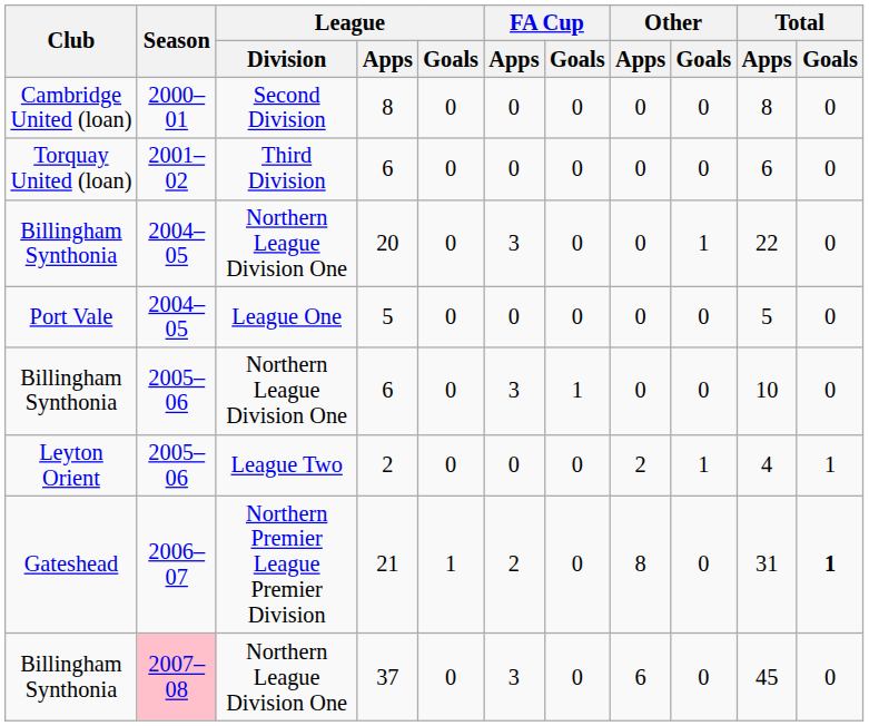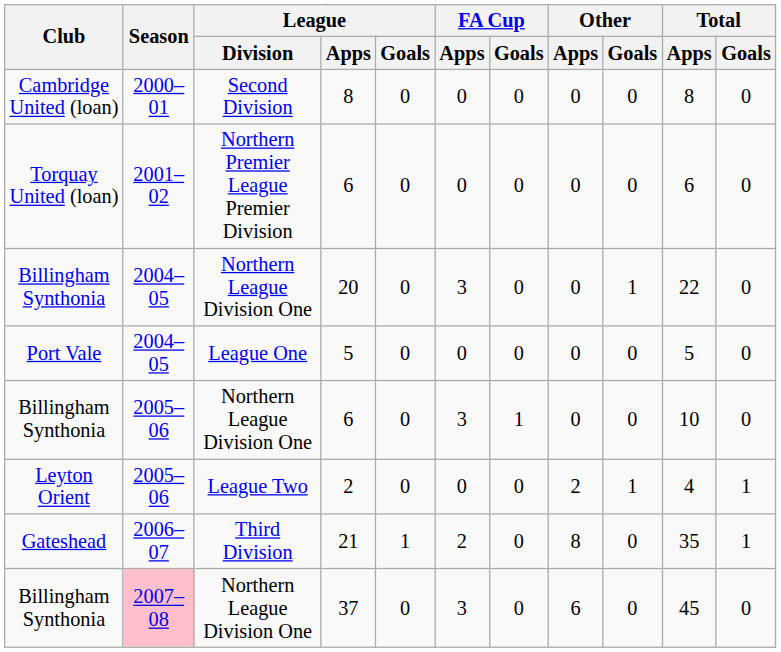Torquay United (loan) / 6 | League / Division: Third Division -> Northern Premier League Premier Division
21 | League / Division: Northern Premier League Premier Division -> Third Division
21 | Total / Apps: 31 -> 35
21 | Total / Goals: bold -> normal
